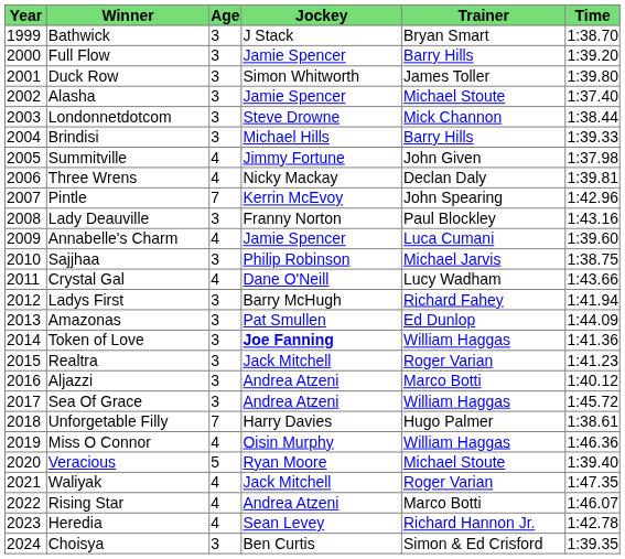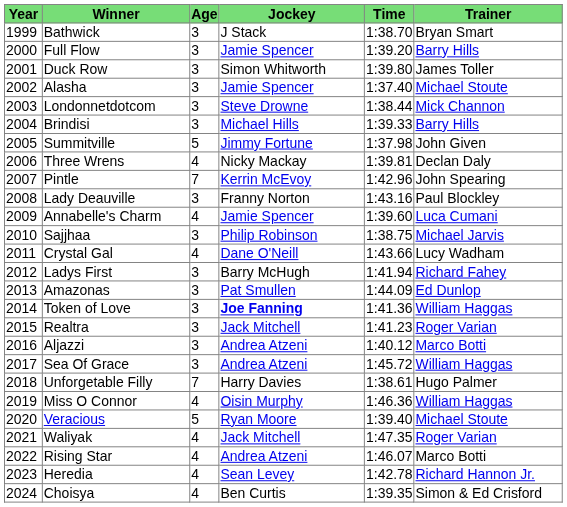columns swapped: Trainer <-> Time
Summitville | Age: 4 -> 5
Choisya | Age: 3 -> 4
